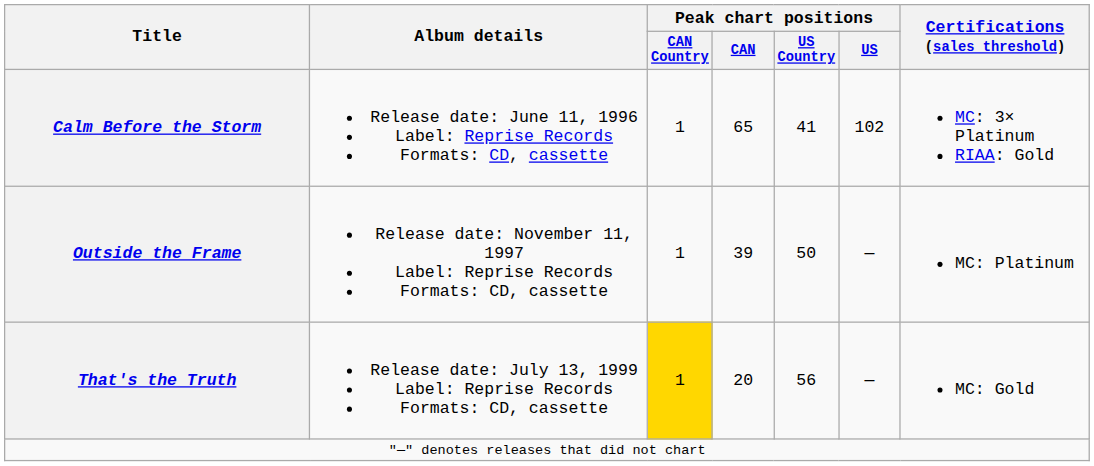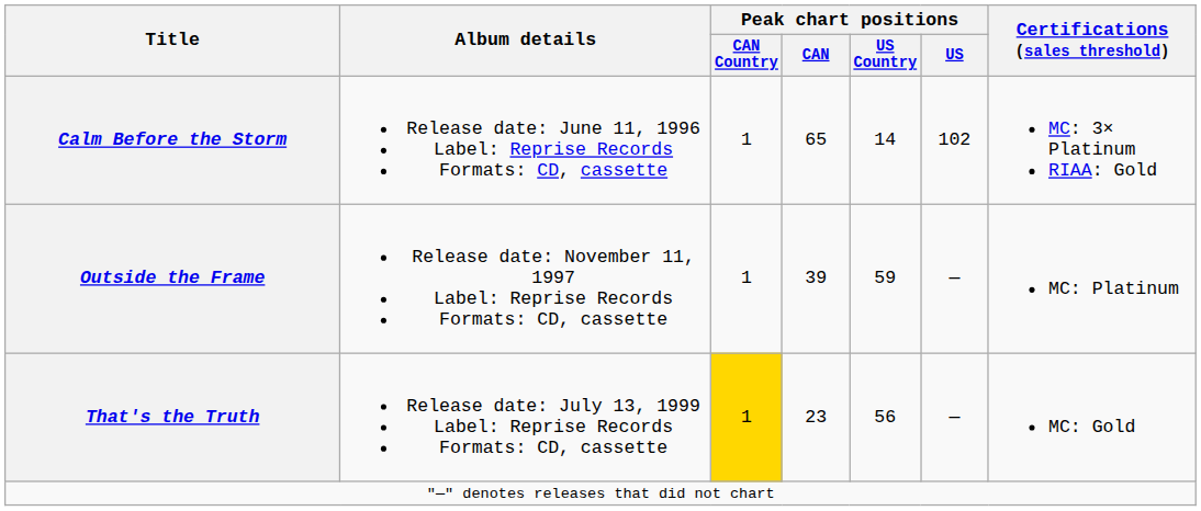Calm Before the Storm | Peak chart positions / US Country: 41 -> 14
Outside the Frame | Peak chart positions / US Country: 50 -> 59
That's the Truth | Peak chart positions / CAN: 20 -> 23
